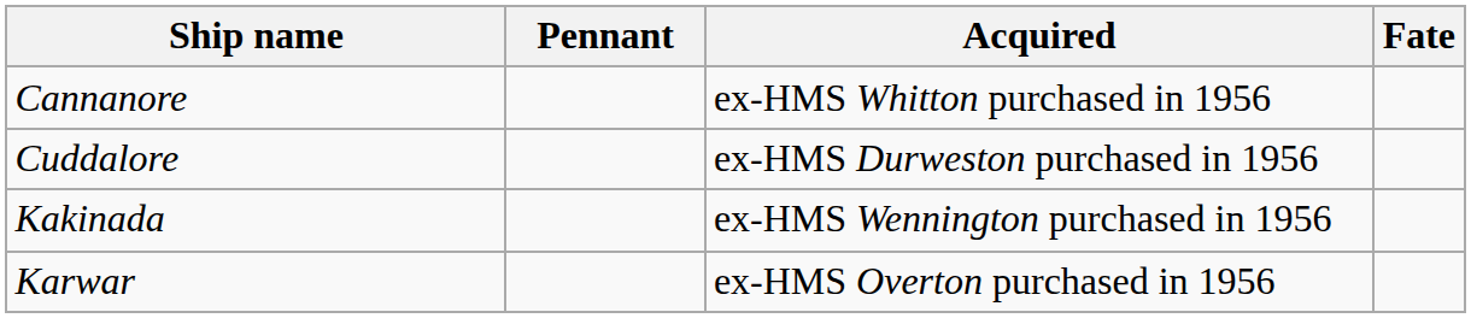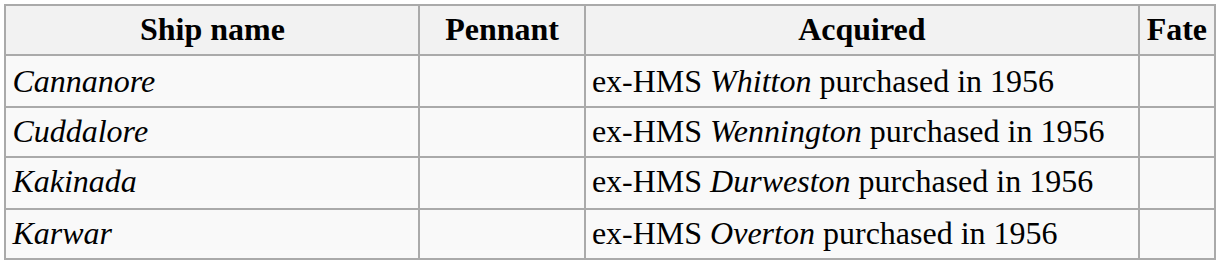Cuddalore | Acquired: ex-HMS Durweston purchased in 1956 -> ex-HMS Wennington purchased in 1956
Kakinada | Acquired: ex-HMS Wennington purchased in 1956 -> ex-HMS Durweston purchased in 1956
